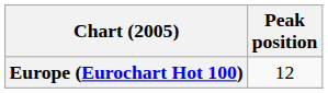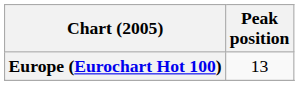Europe (Eurochart Hot 100) | Peak position: 12 -> 13
